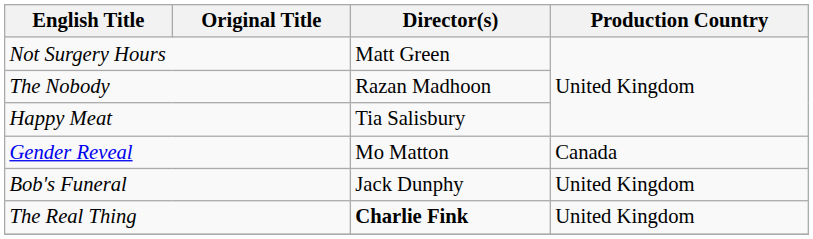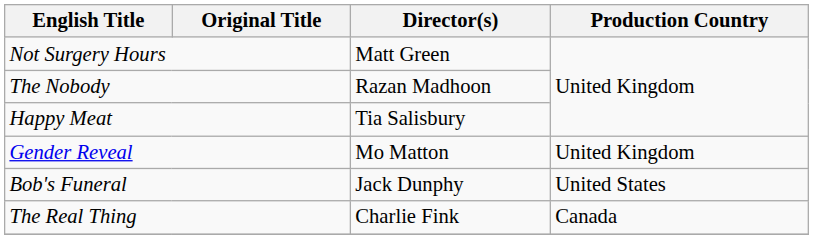Gender Reveal | Production Country: Canada -> United Kingdom
Bob's Funeral | Production Country: United Kingdom -> United States
The Real Thing | Director(s): bold -> normal
The Real Thing | Production Country: United Kingdom -> Canada
